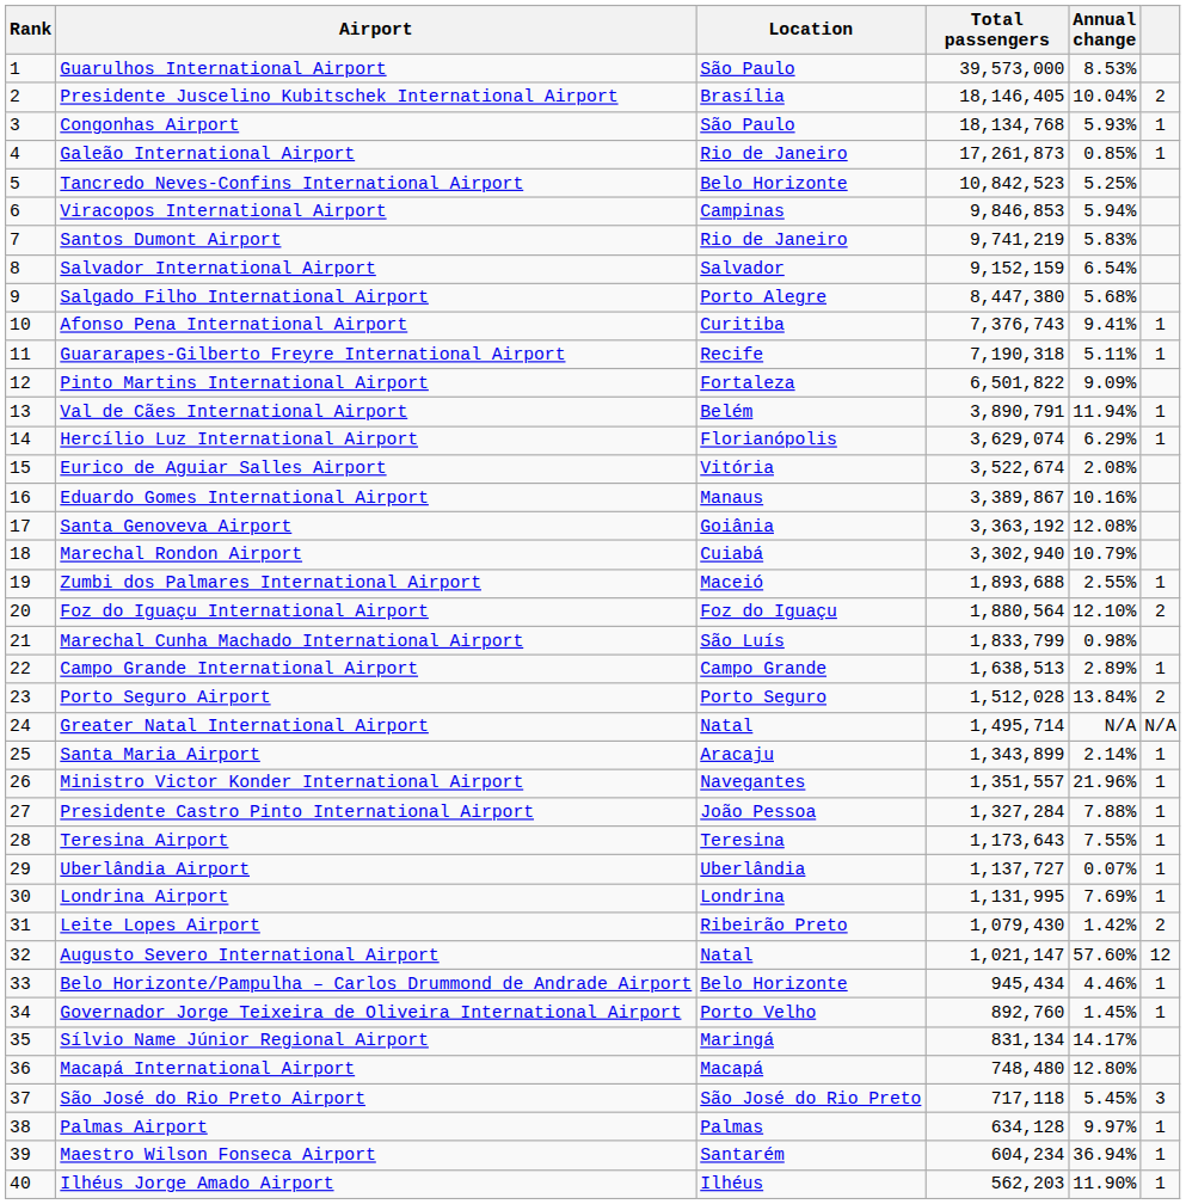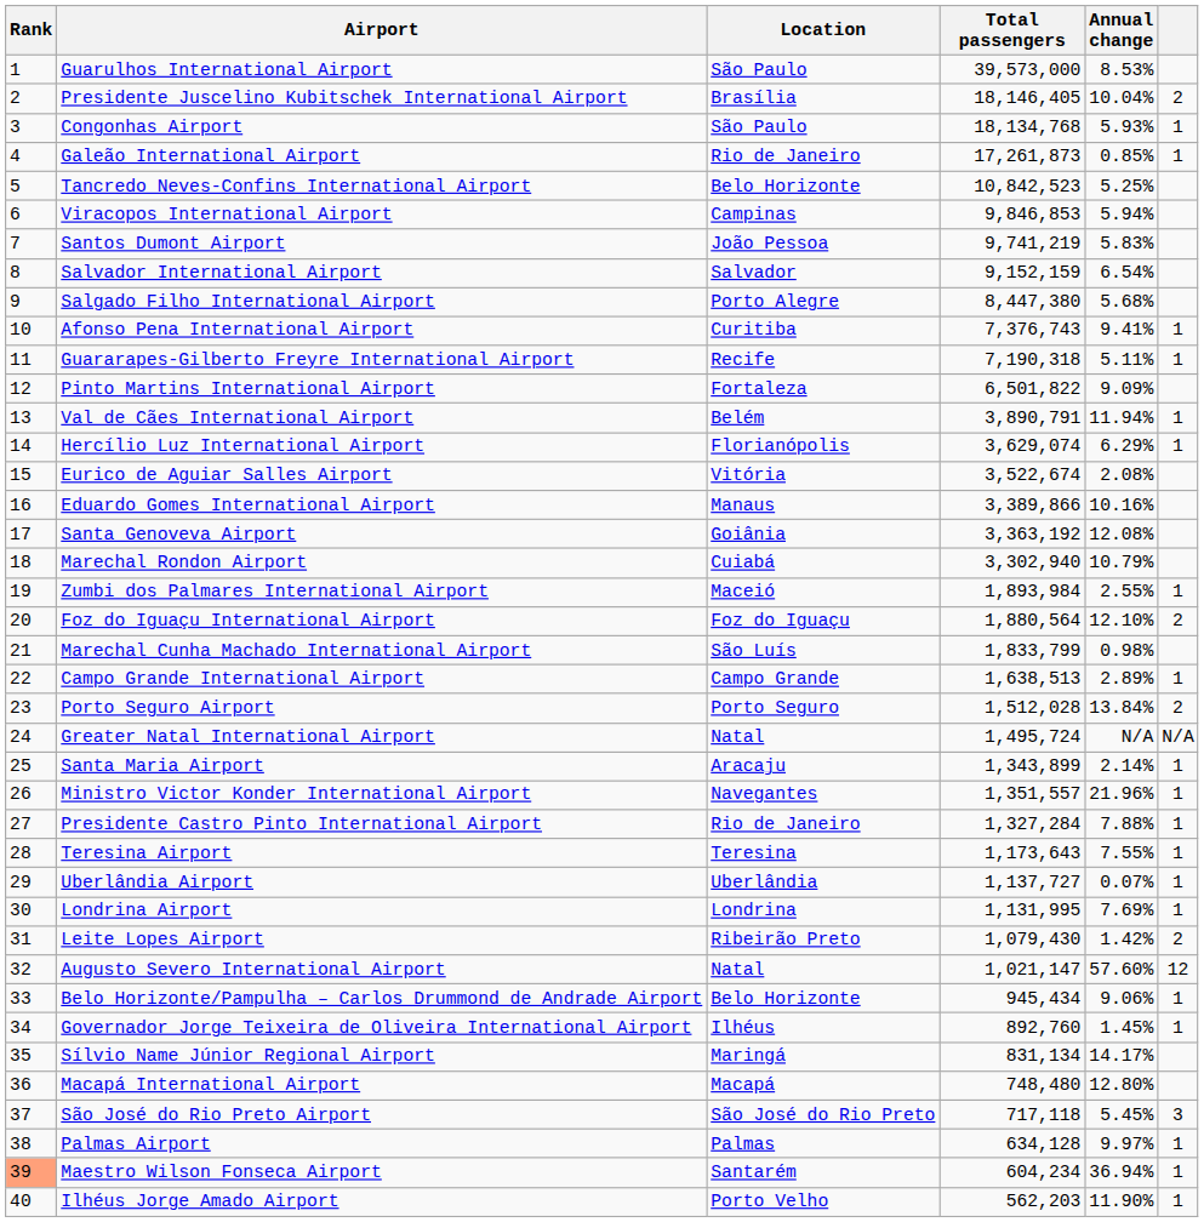Santos Dumont Airport | Location: Rio de Janeiro -> João Pessoa
Eduardo Gomes International Airport | Total passengers: 3,389,867 -> 3,389,866
Zumbi dos Palmares International Airport | Total passengers: 1,893,688 -> 1,893,984
Greater Natal International Airport | Total passengers: 1,495,714 -> 1,495,724
Presidente Castro Pinto International Airport | Location: João Pessoa -> Rio de Janeiro
Belo Horizonte/Pampulha – Carlos Drummond de Andrade Airport | Annual change: 4.46% -> 9.06%
Governador Jorge Teixeira de Oliveira International Airport | Location: Porto Velho -> Ilhéus
Maestro Wilson Fonseca Airport | Rank: no background -> lightsalmon background
Ilhéus Jorge Amado Airport | Location: Ilhéus -> Porto Velho
